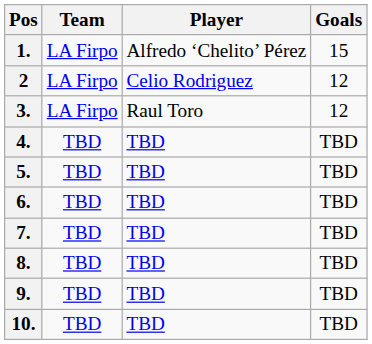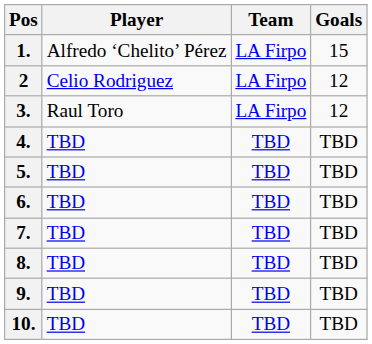columns swapped: Player <-> Team
